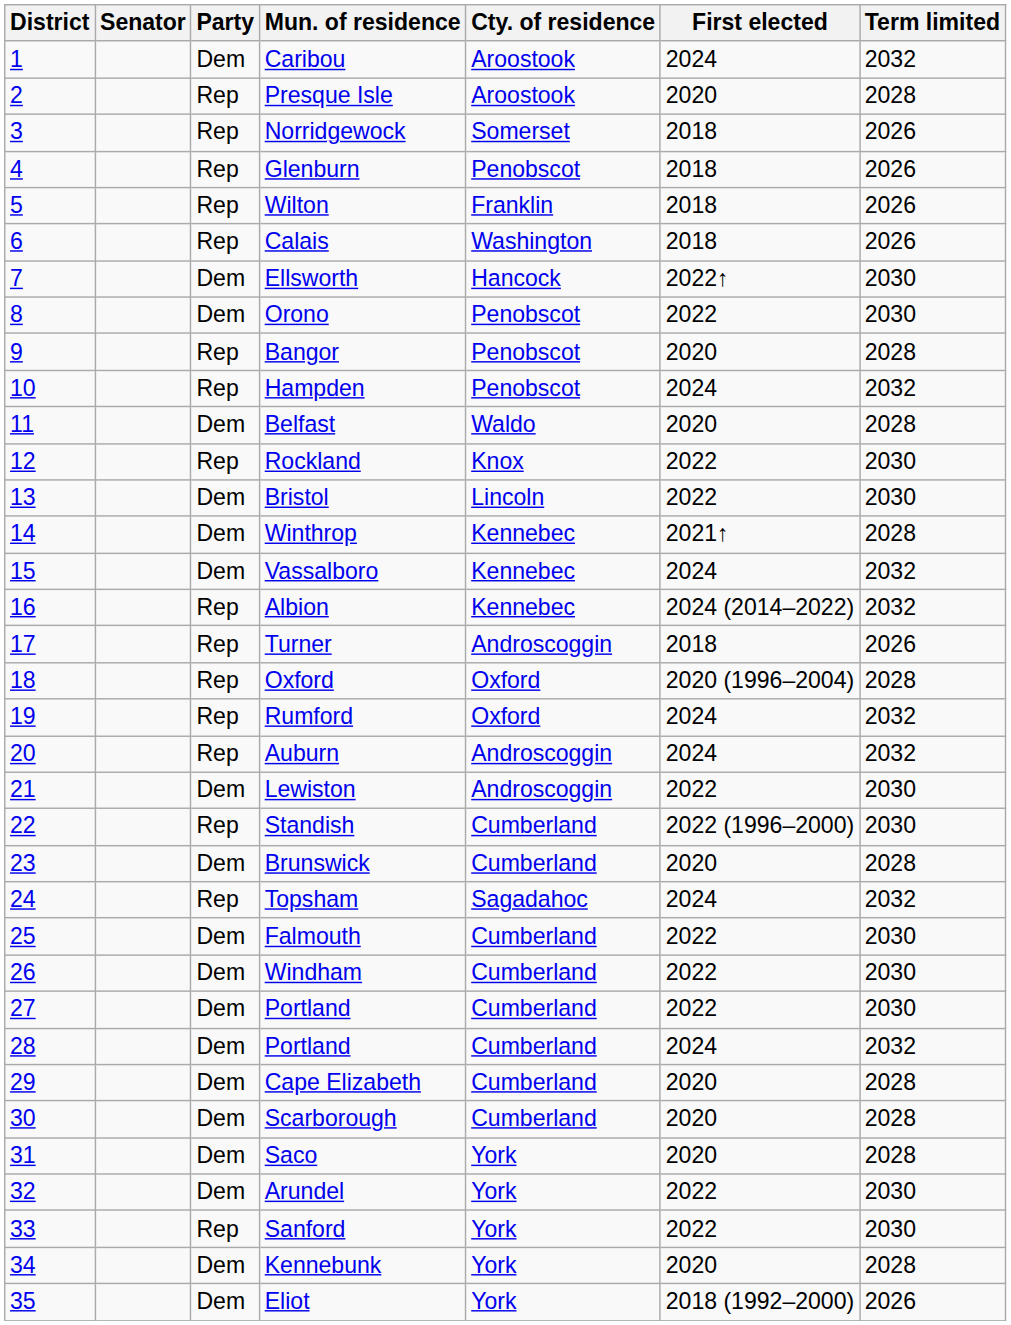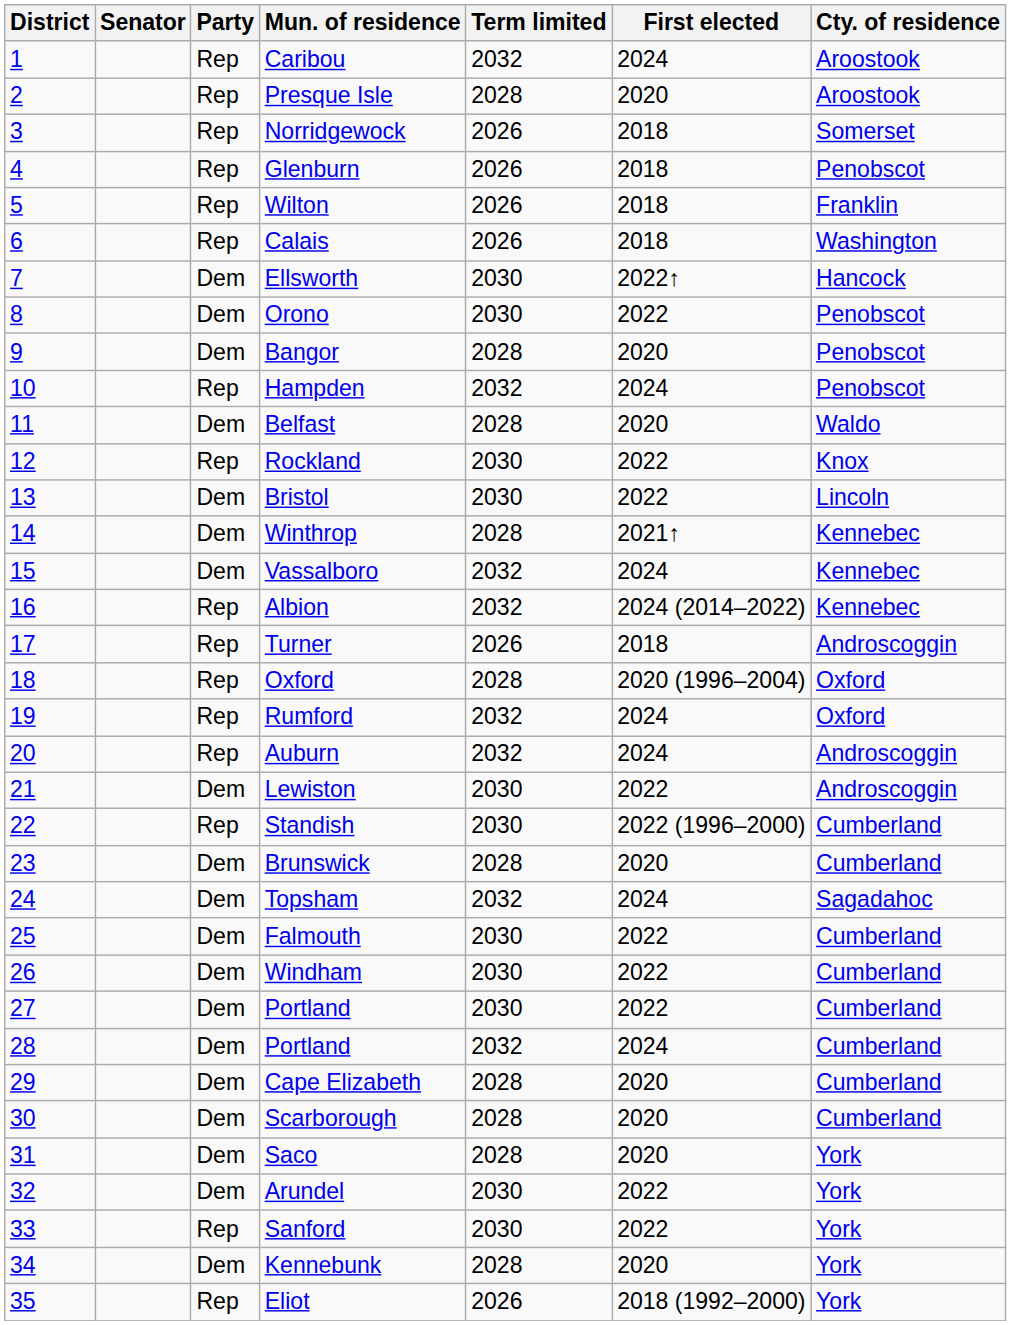columns swapped: Cty. of residence <-> Term limited
Caribou | Party: Dem -> Rep
Bangor | Party: Rep -> Dem
Topsham | Party: Rep -> Dem
Eliot | Party: Dem -> Rep
